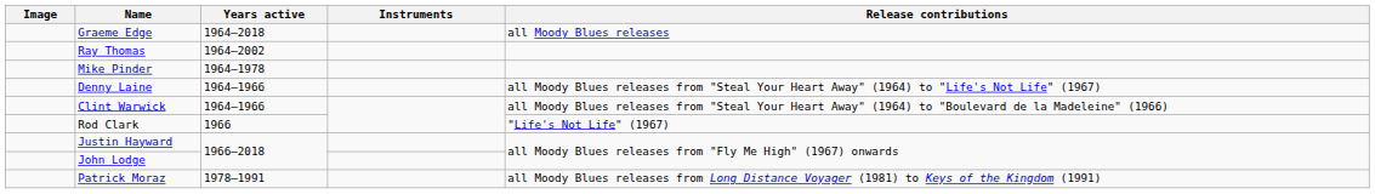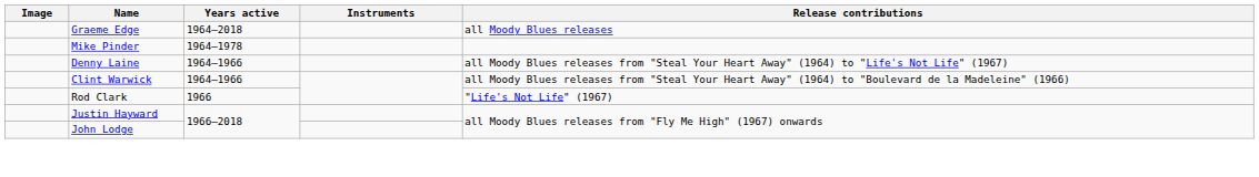- row: Ray Thomas | 1964–2002
- row: Patrick Moraz | 1978–1991 | all Moody Blues releases from Long Distance Voyager (1981) to Keys of the Kingdom (1991)
